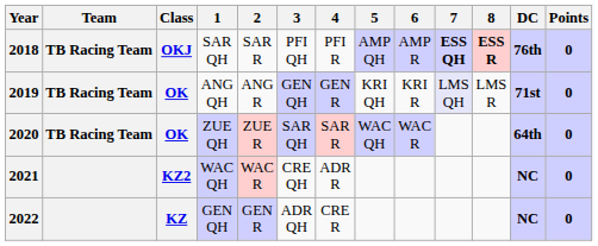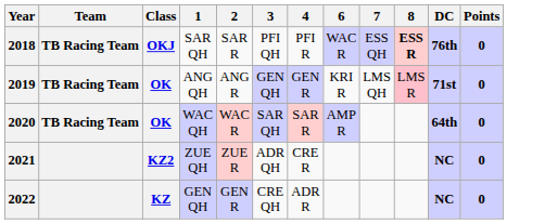- column: 5 | AMP QH | KRI QH | WAC QH
2018 | 6: AMP R -> WAC R
2018 | 7: bold -> normal
2019 | 7: lavender background -> no background
2019 | 8: no background -> pink background
2020 | 1: ZUE QH -> WAC QH
2020 | 2: ZUE R -> WAC R
2020 | 6: WAC R -> AMP R
2021 | 1: WAC QH -> ZUE QH
2021 | 2: WAC R -> ZUE R
2021 | 3: CRE QH -> ADR QH
2021 | 4: ADR R -> CRE R
2022 | 3: ADR QH -> CRE QH
2022 | 4: CRE R -> ADR R
